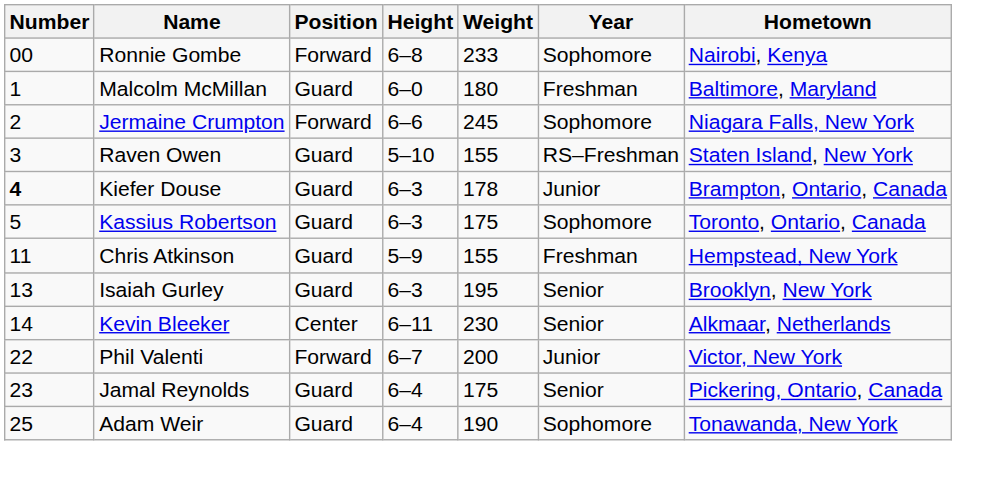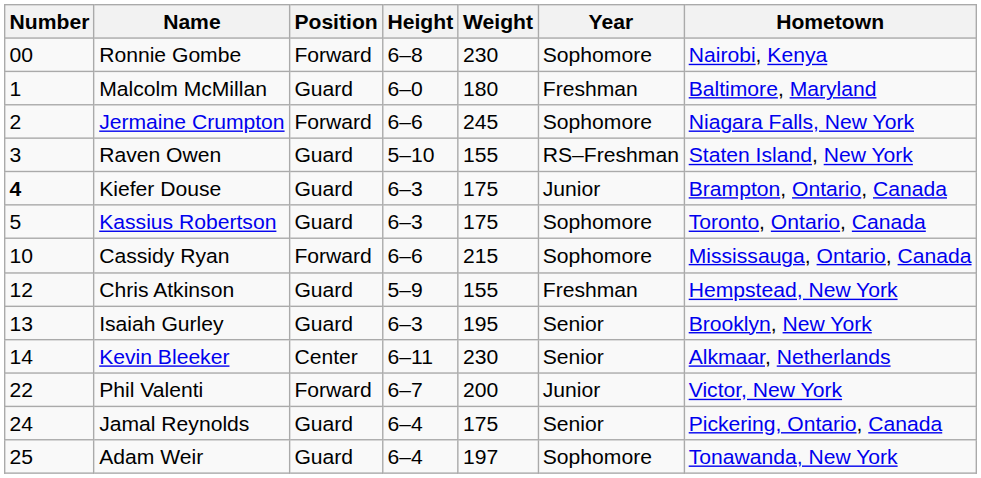Ronnie Gombe | Weight: 233 -> 230
Kiefer Douse | Weight: 178 -> 175
+ row: 10 | Cassidy Ryan | Forward | 6–6 | 215 | Sophomore | Mississauga, Ontario, Canada
Chris Atkinson | Number: 11 -> 12
Jamal Reynolds | Number: 23 -> 24
Adam Weir | Weight: 190 -> 197
